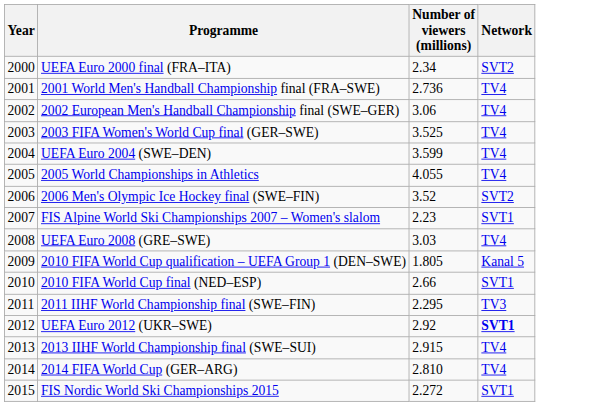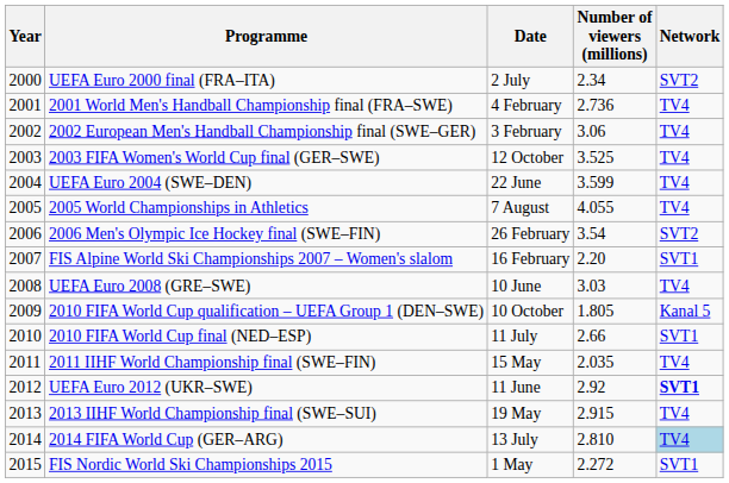+ column: Date | 2 July | 4 February | 3 February | 12 October | 22 June | 7 August | 26 February | 16 February | 10 June | 10 October | 11 July | 15 May | 11 June | 19 May | 13 July | 1 May
2006 Men's Olympic Ice Hockey final (SWE–FIN) | Number of viewers (millions): 3.52 -> 3.54
FIS Alpine World Ski Championships 2007 – Women's slalom | Number of viewers (millions): 2.23 -> 2.20
2011 IIHF World Championship final (SWE–FIN) | Number of viewers (millions): 2.295 -> 2.035
2011 IIHF World Championship final (SWE–FIN) | Network: TV3 -> TV4
2014 FIFA World Cup (GER–ARG) | Network: no background -> lightblue background
